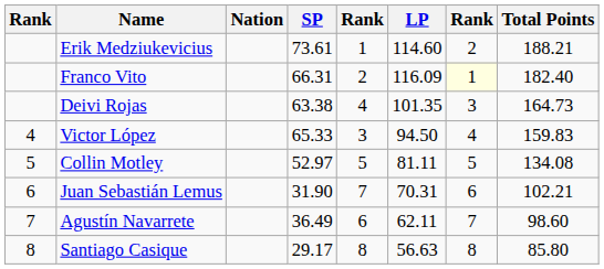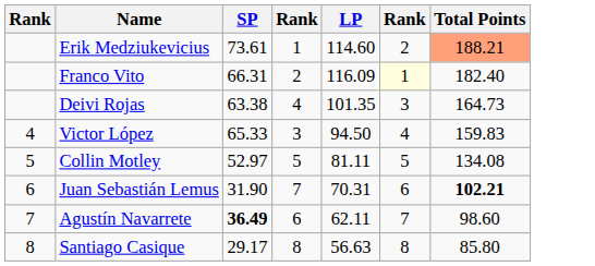- column: Nation
Erik Medziukevicius | Total Points: no background -> lightsalmon background
Juan Sebastián Lemus | Total Points: normal -> bold
Agustín Navarrete | SP: normal -> bold
